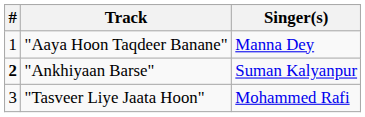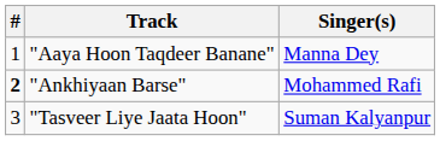"Ankhiyaan Barse" | Singer(s): Suman Kalyanpur -> Mohammed Rafi
"Tasveer Liye Jaata Hoon" | Singer(s): Mohammed Rafi -> Suman Kalyanpur
